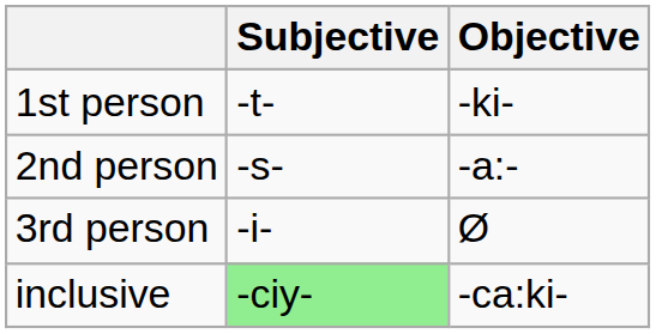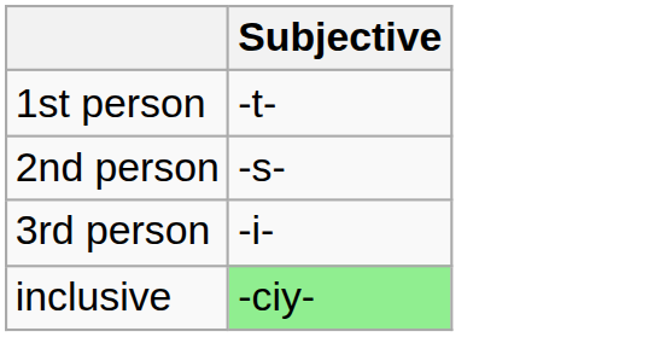- column: Objective | -ki- | -a:- | Ø | -ca:ki-
